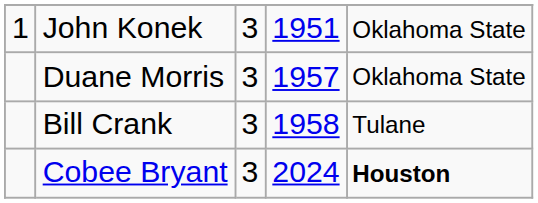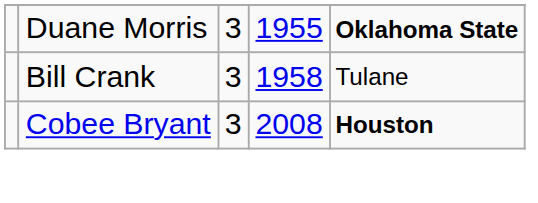- row: 1 | John Konek | 3 | 1951 | Oklahoma State
Duane Morris | column 4: 1957 -> 1955
Duane Morris | column 5: normal -> bold
Cobee Bryant | column 4: 2024 -> 2008
